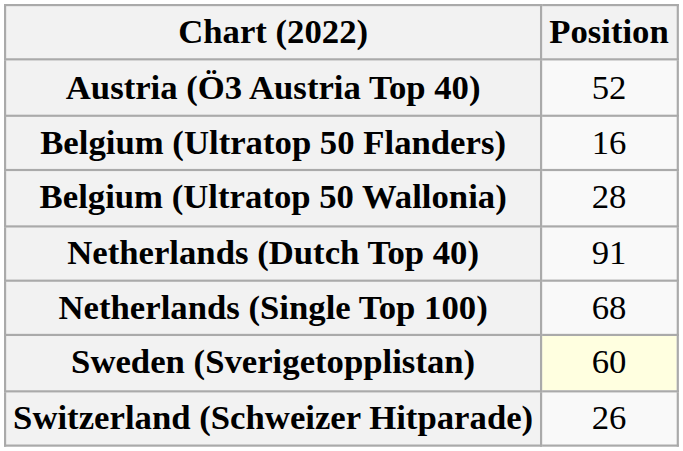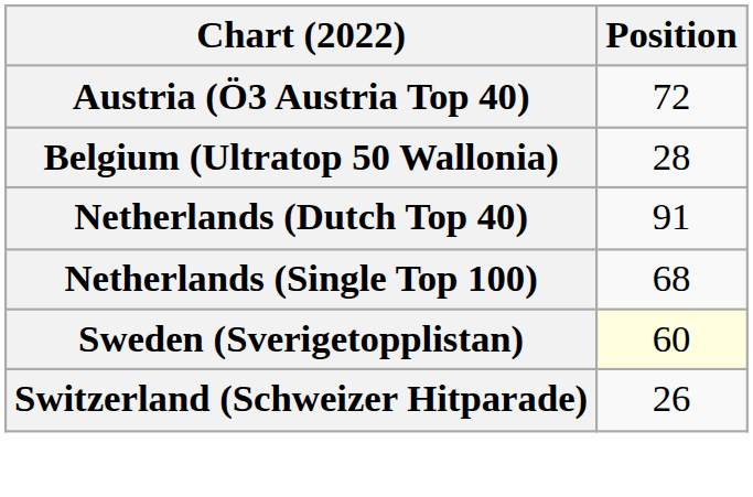Austria (Ö3 Austria Top 40) | Position: 52 -> 72
- row: Belgium (Ultratop 50 Flanders) | 16
